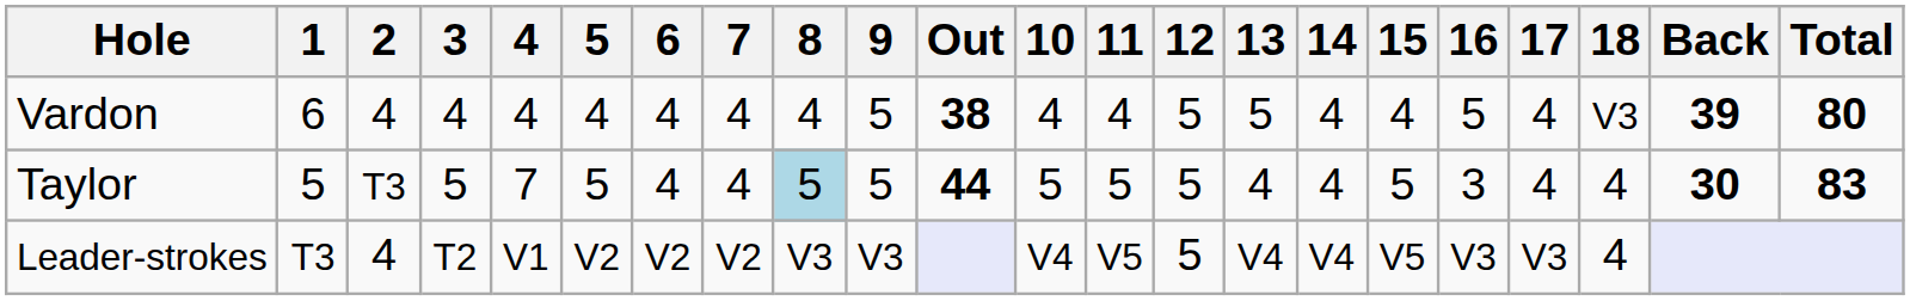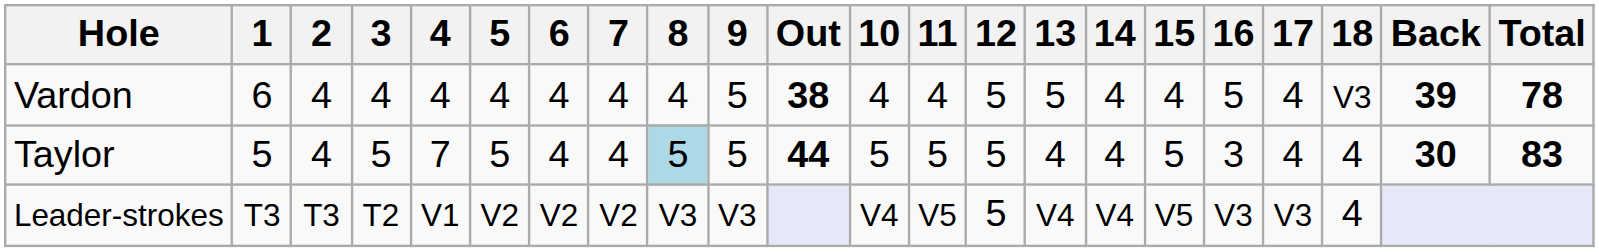Vardon | Total: 80 -> 78
Taylor | 2: T3 -> 4
Leader-strokes | 2: 4 -> T3
